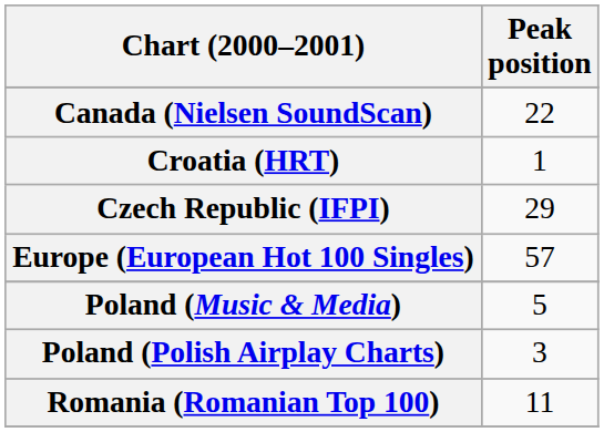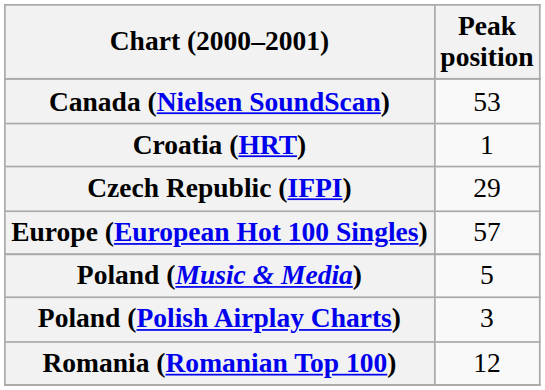Canada (Nielsen SoundScan) | Peak position: 22 -> 53
Romania (Romanian Top 100) | Peak position: 11 -> 12
